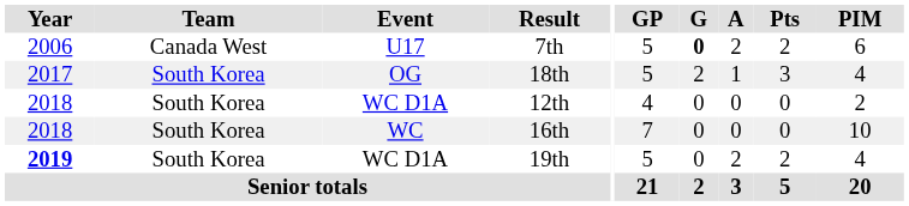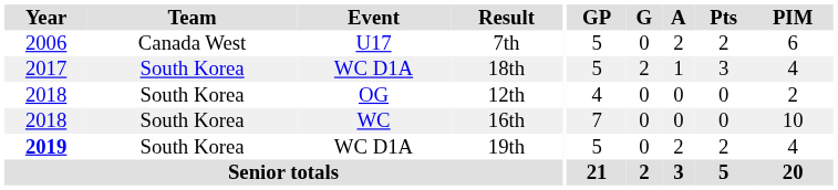7th | G: bold -> normal
18th | Event: OG -> WC D1A
12th | Event: WC D1A -> OG
